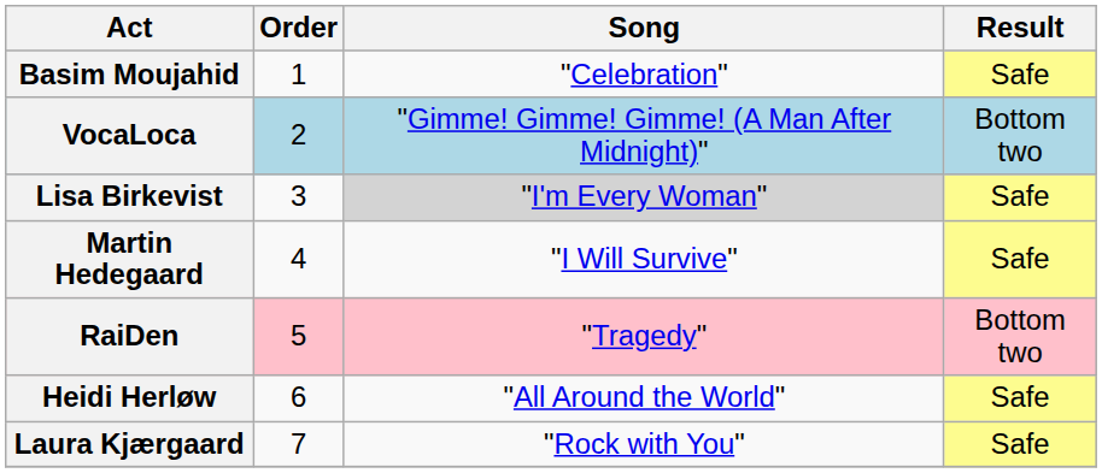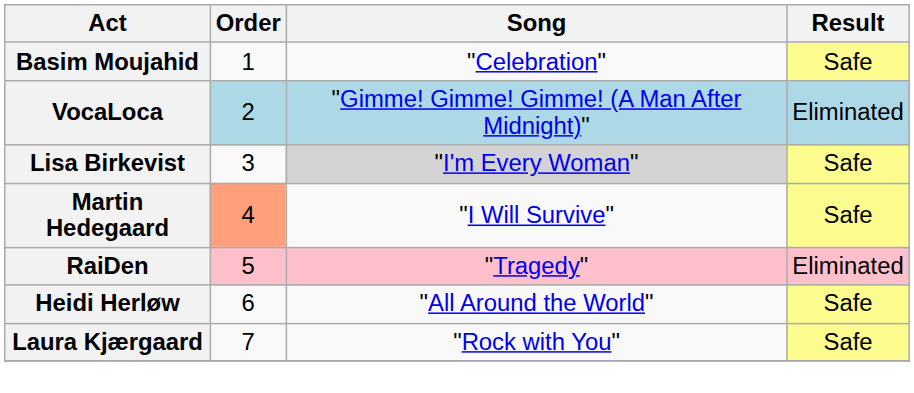VocaLoca | Result: Bottom two -> Eliminated
Martin Hedegaard | Order: no background -> lightsalmon background
RaiDen | Result: Bottom two -> Eliminated
